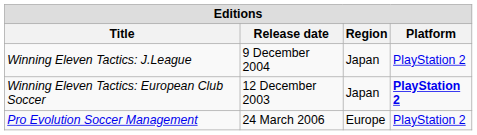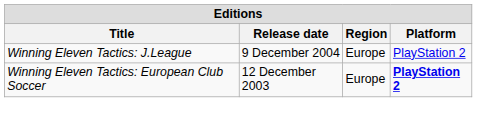Winning Eleven Tactics: J.League | Region: Japan -> Europe
Winning Eleven Tactics: European Club Soccer | Region: Japan -> Europe
- row: Pro Evolution Soccer Management | 24 March 2006 | Europe | PlayStation 2
